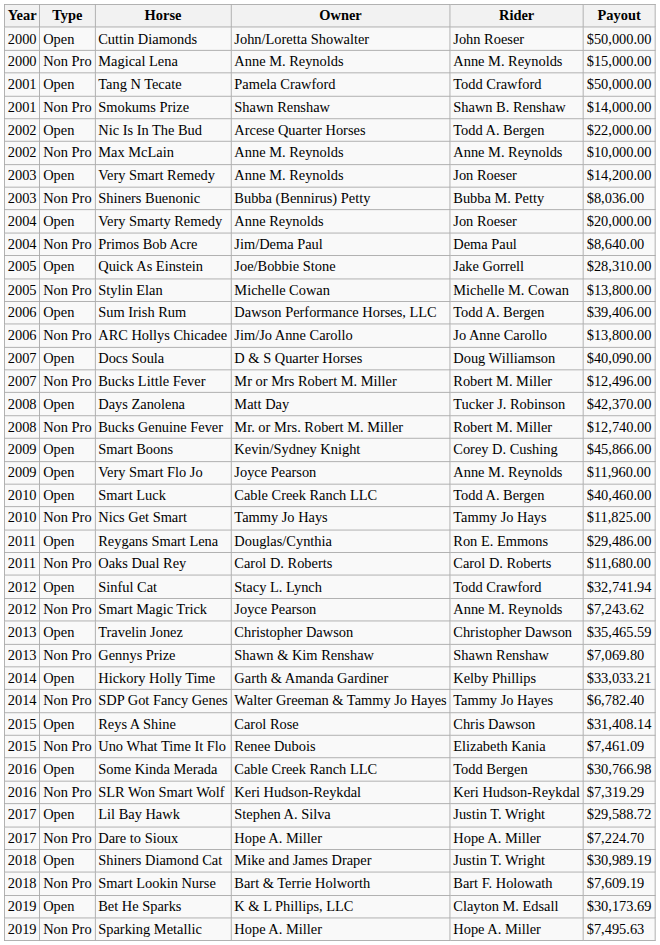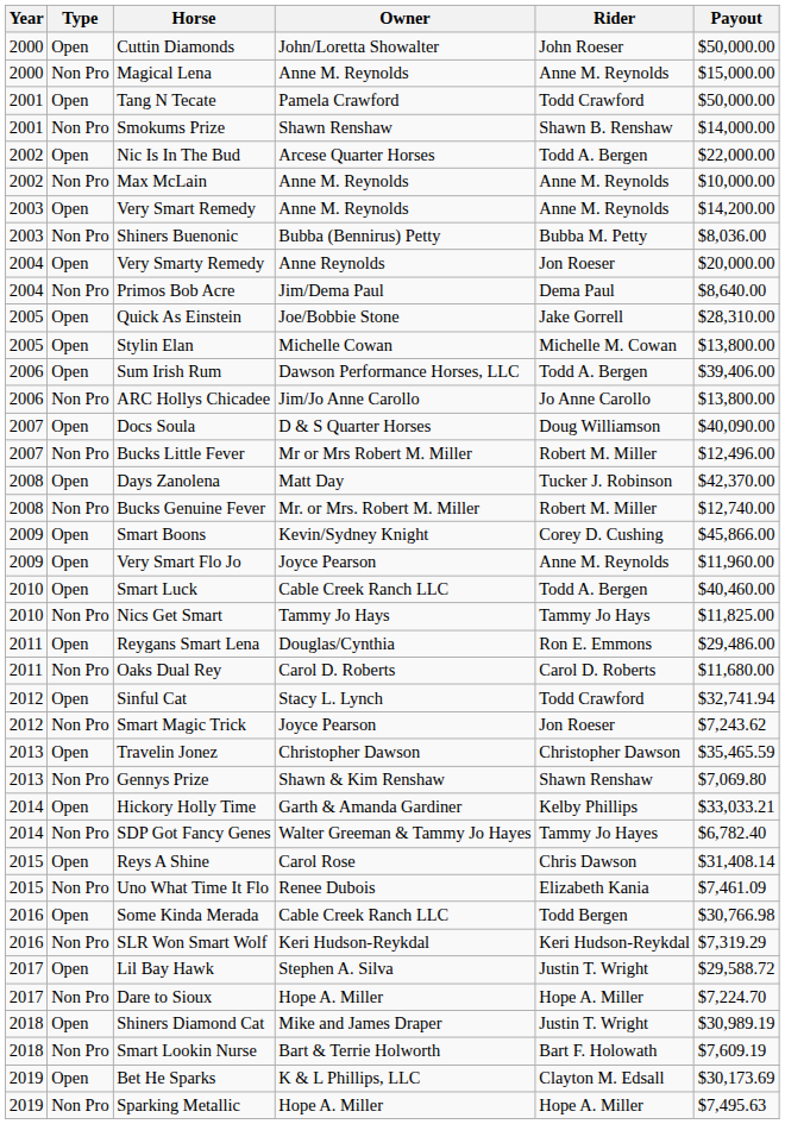Very Smart Remedy | Rider: Jon Roeser -> Anne M. Reynolds
Stylin Elan | Type: Non Pro -> Open
Smart Magic Trick | Rider: Anne M. Reynolds -> Jon Roeser
